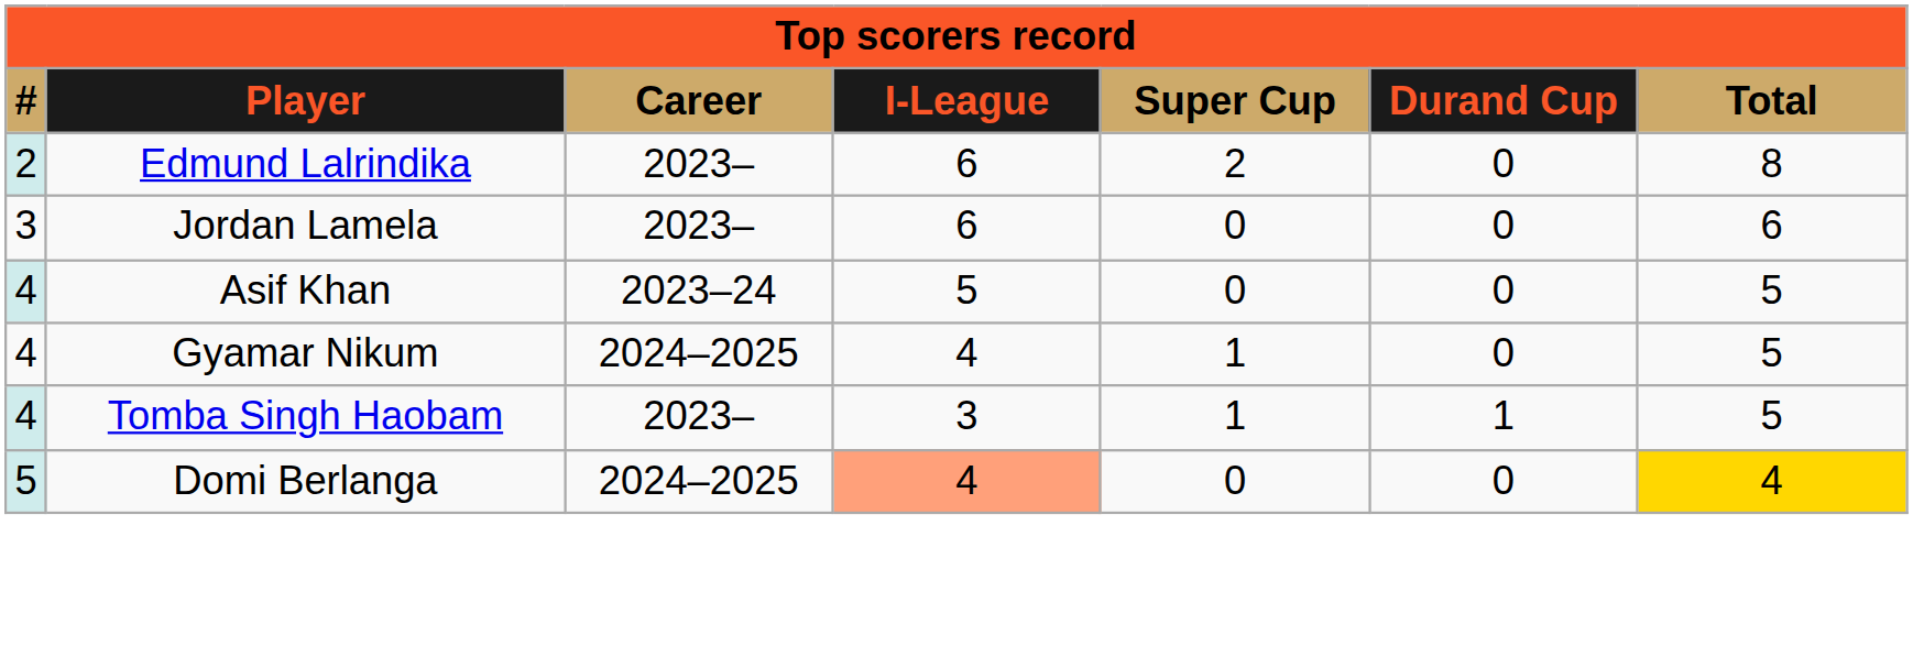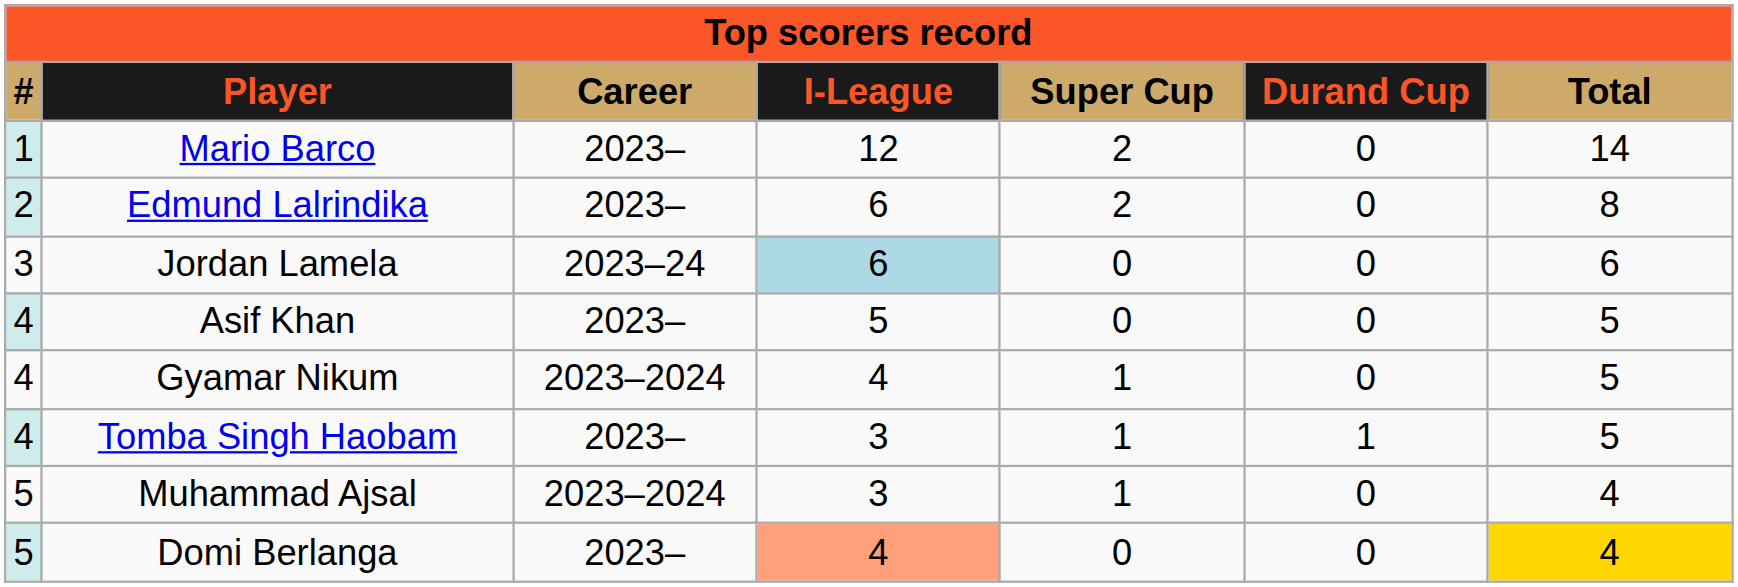+ row: 1 | Mario Barco | 2023– | 12 | 2 | 0 | 14
Jordan Lamela | Career: 2023– -> 2023–24
Jordan Lamela | I-League: no background -> lightblue background
Asif Khan | Career: 2023–24 -> 2023–
Gyamar Nikum | Career: 2024–2025 -> 2023–2024
+ row: 5 | Muhammad Ajsal | 2023–2024 | 3 | 1 | 0 | 4
Domi Berlanga | Career: 2024–2025 -> 2023–
